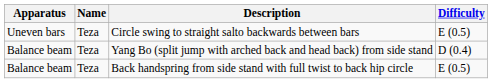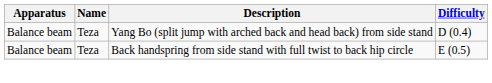- row: Uneven bars | Teza | Circle swing to straight salto backwards between bars | E (0.5)
